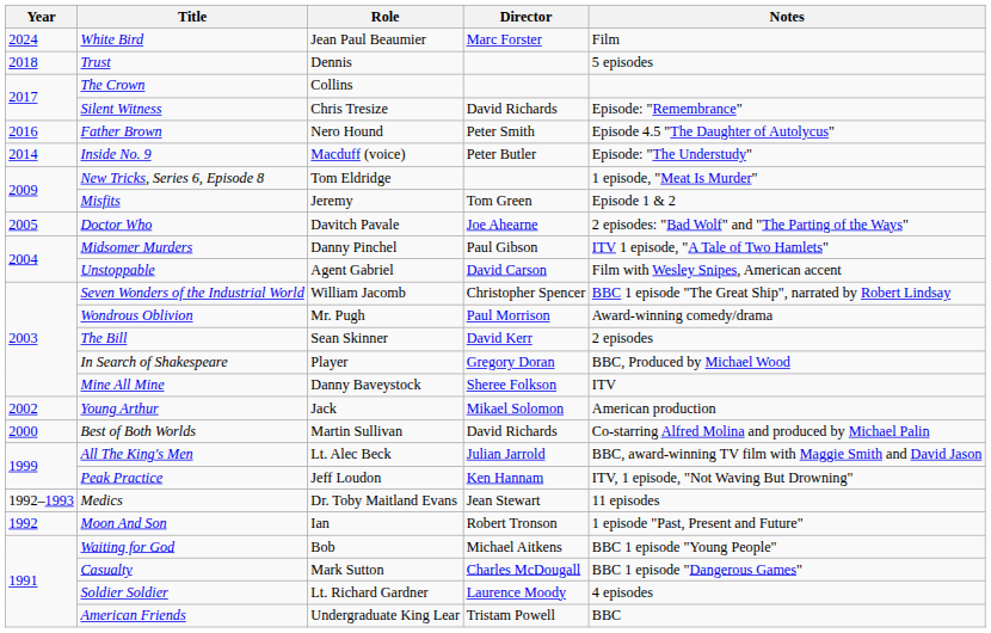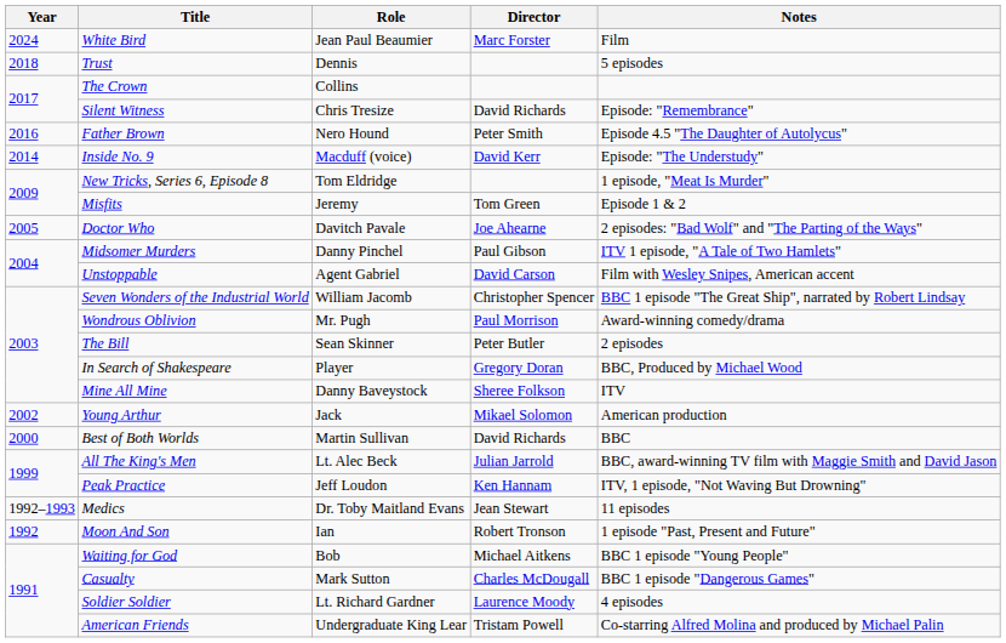Inside No. 9 | Director: Peter Butler -> David Kerr
The Bill | Director: David Kerr -> Peter Butler
Best of Both Worlds | Notes: Co-starring Alfred Molina and produced by Michael Palin -> BBC
American Friends | Notes: BBC -> Co-starring Alfred Molina and produced by Michael Palin
